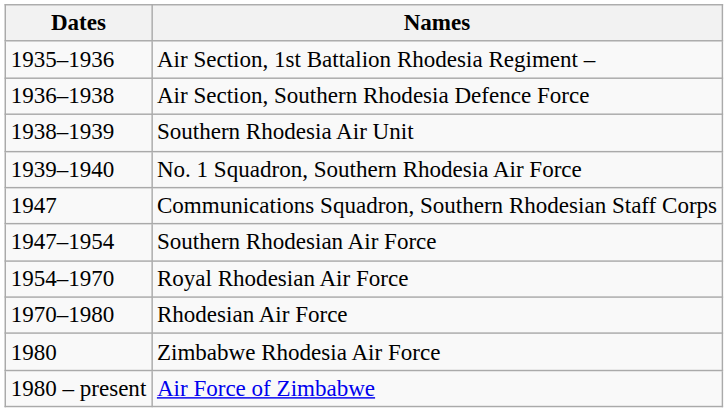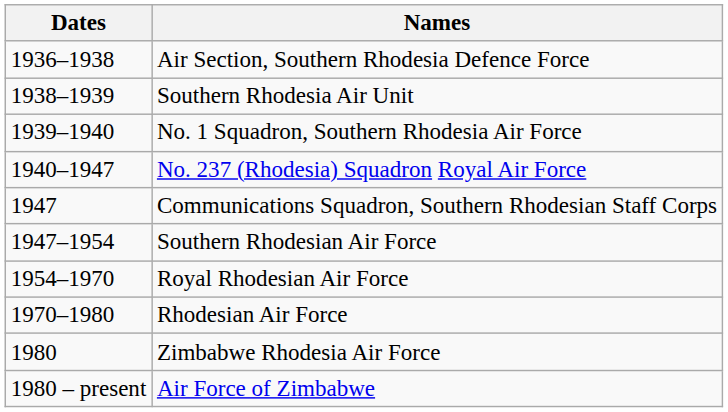- row: 1935–1936 | Air Section, 1st Battalion Rhodesia Regiment –
+ row: 1940–1947 | No. 237 (Rhodesia) Squadron Royal Air Force
